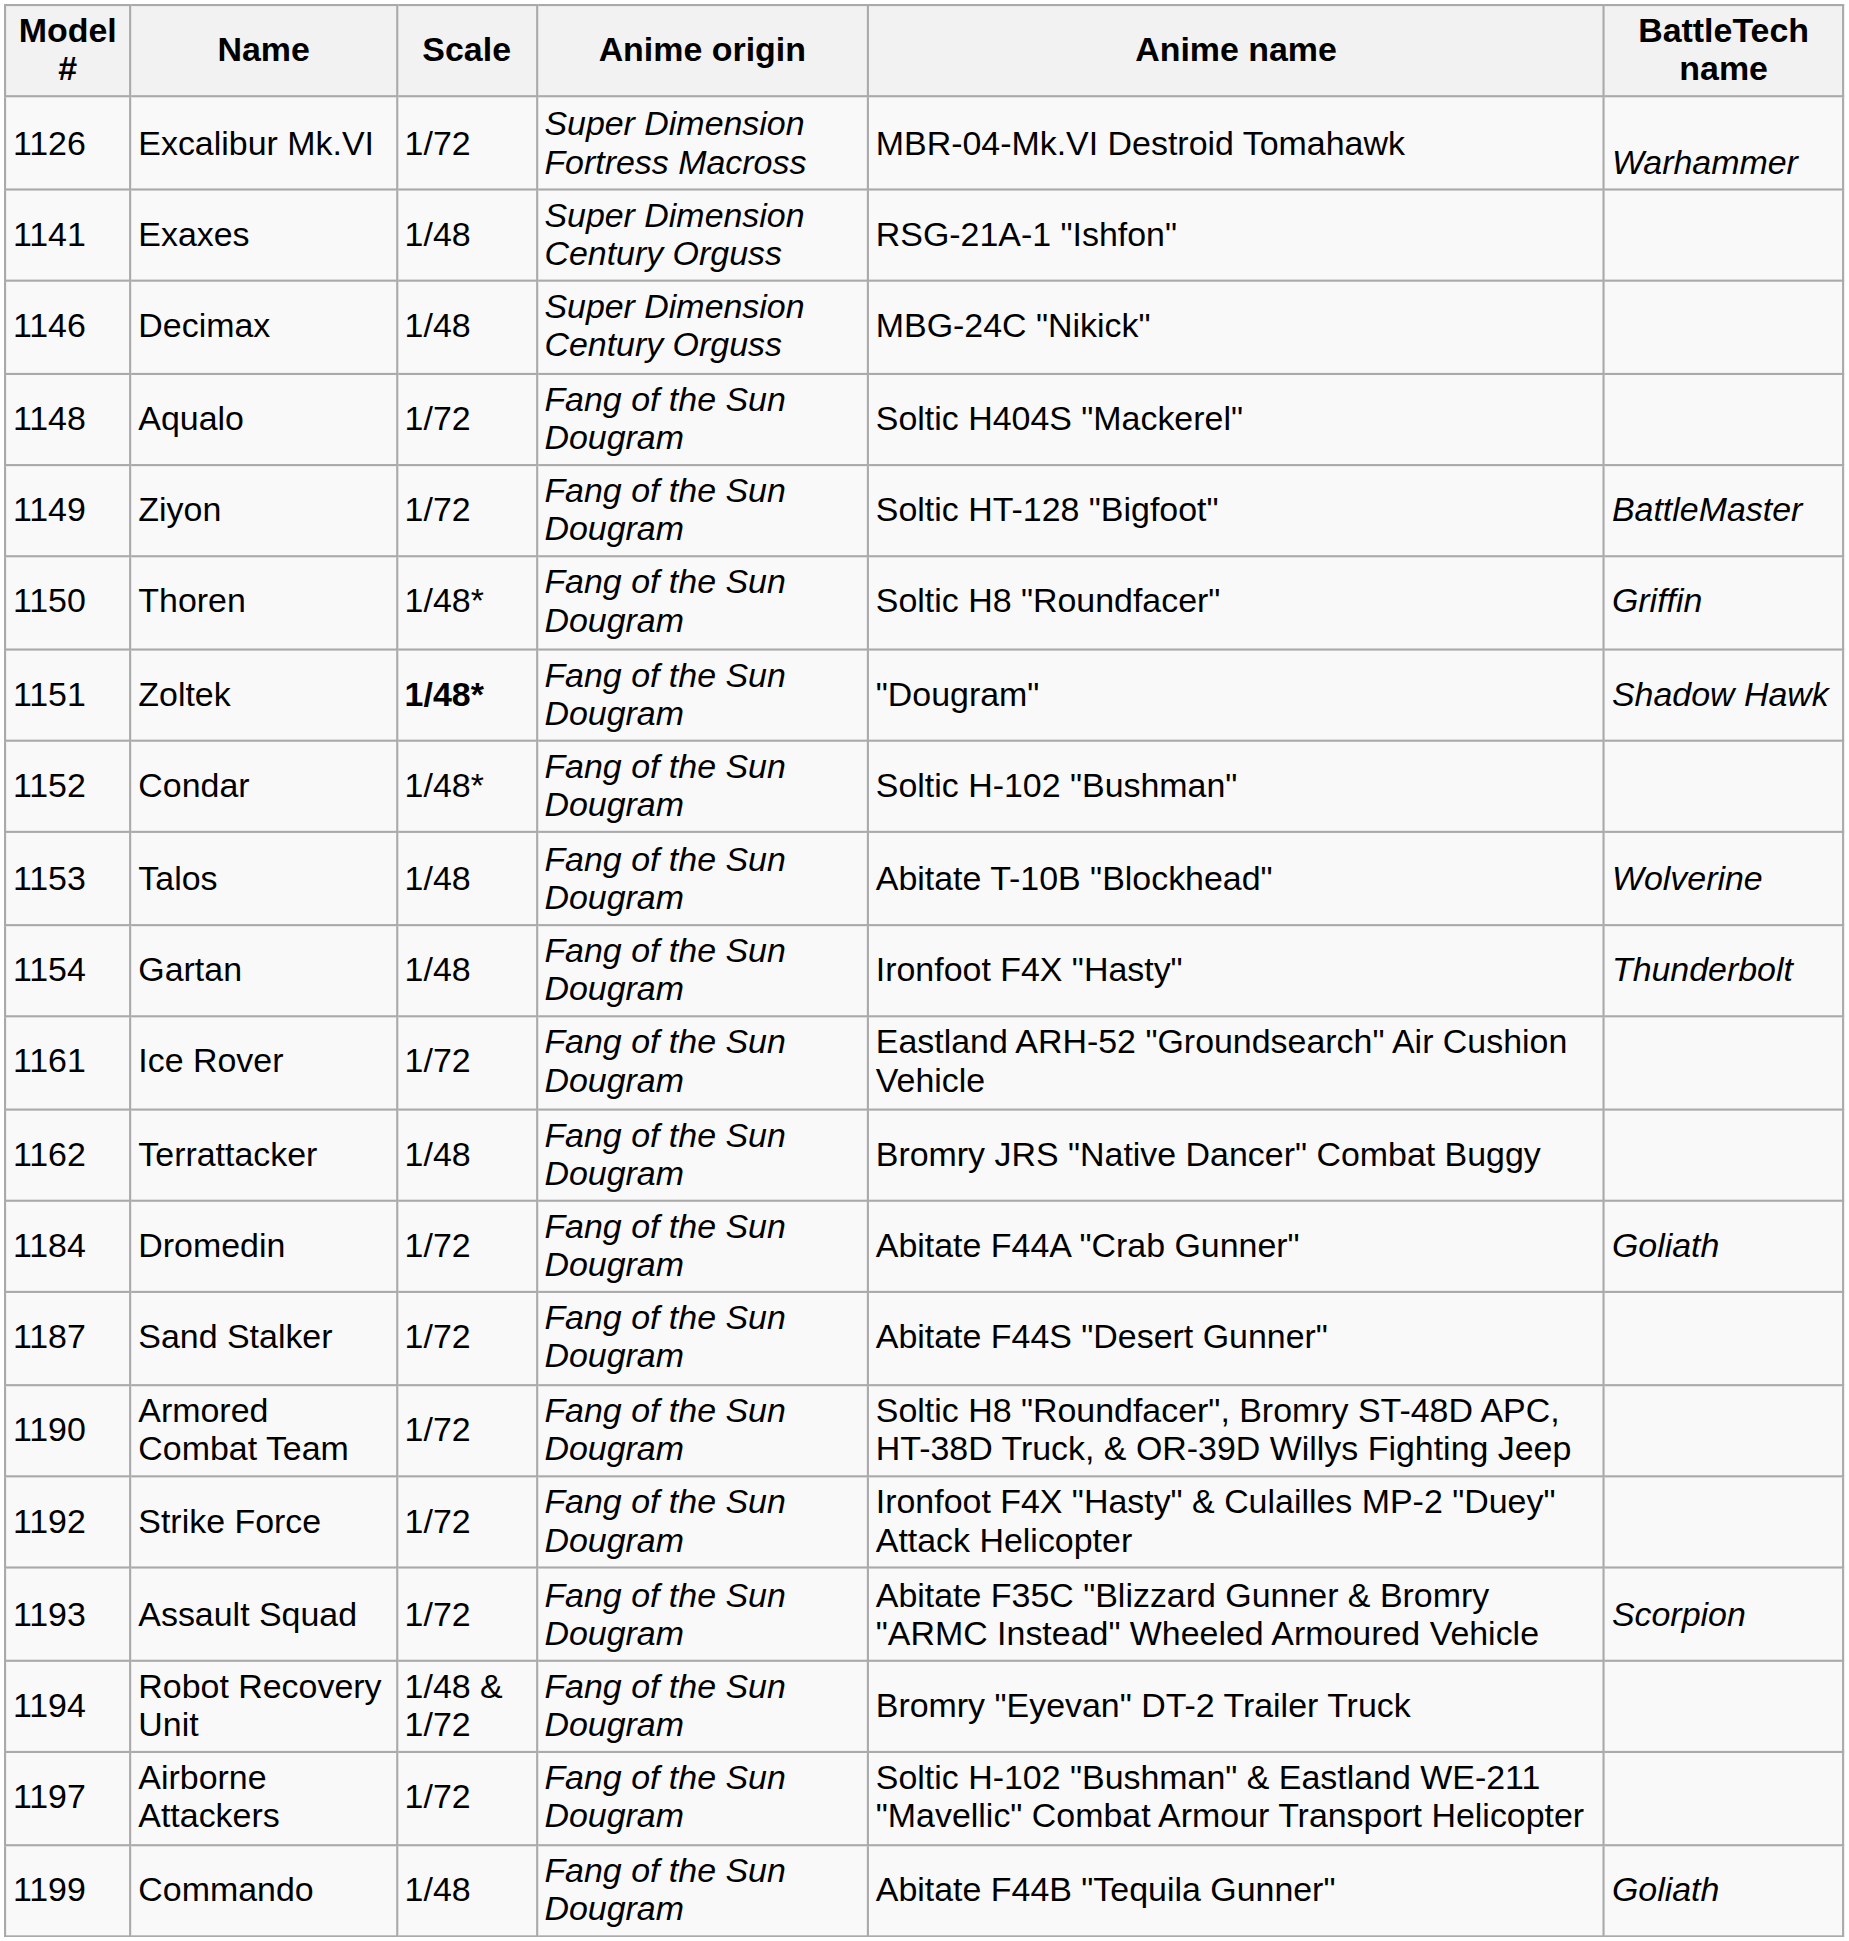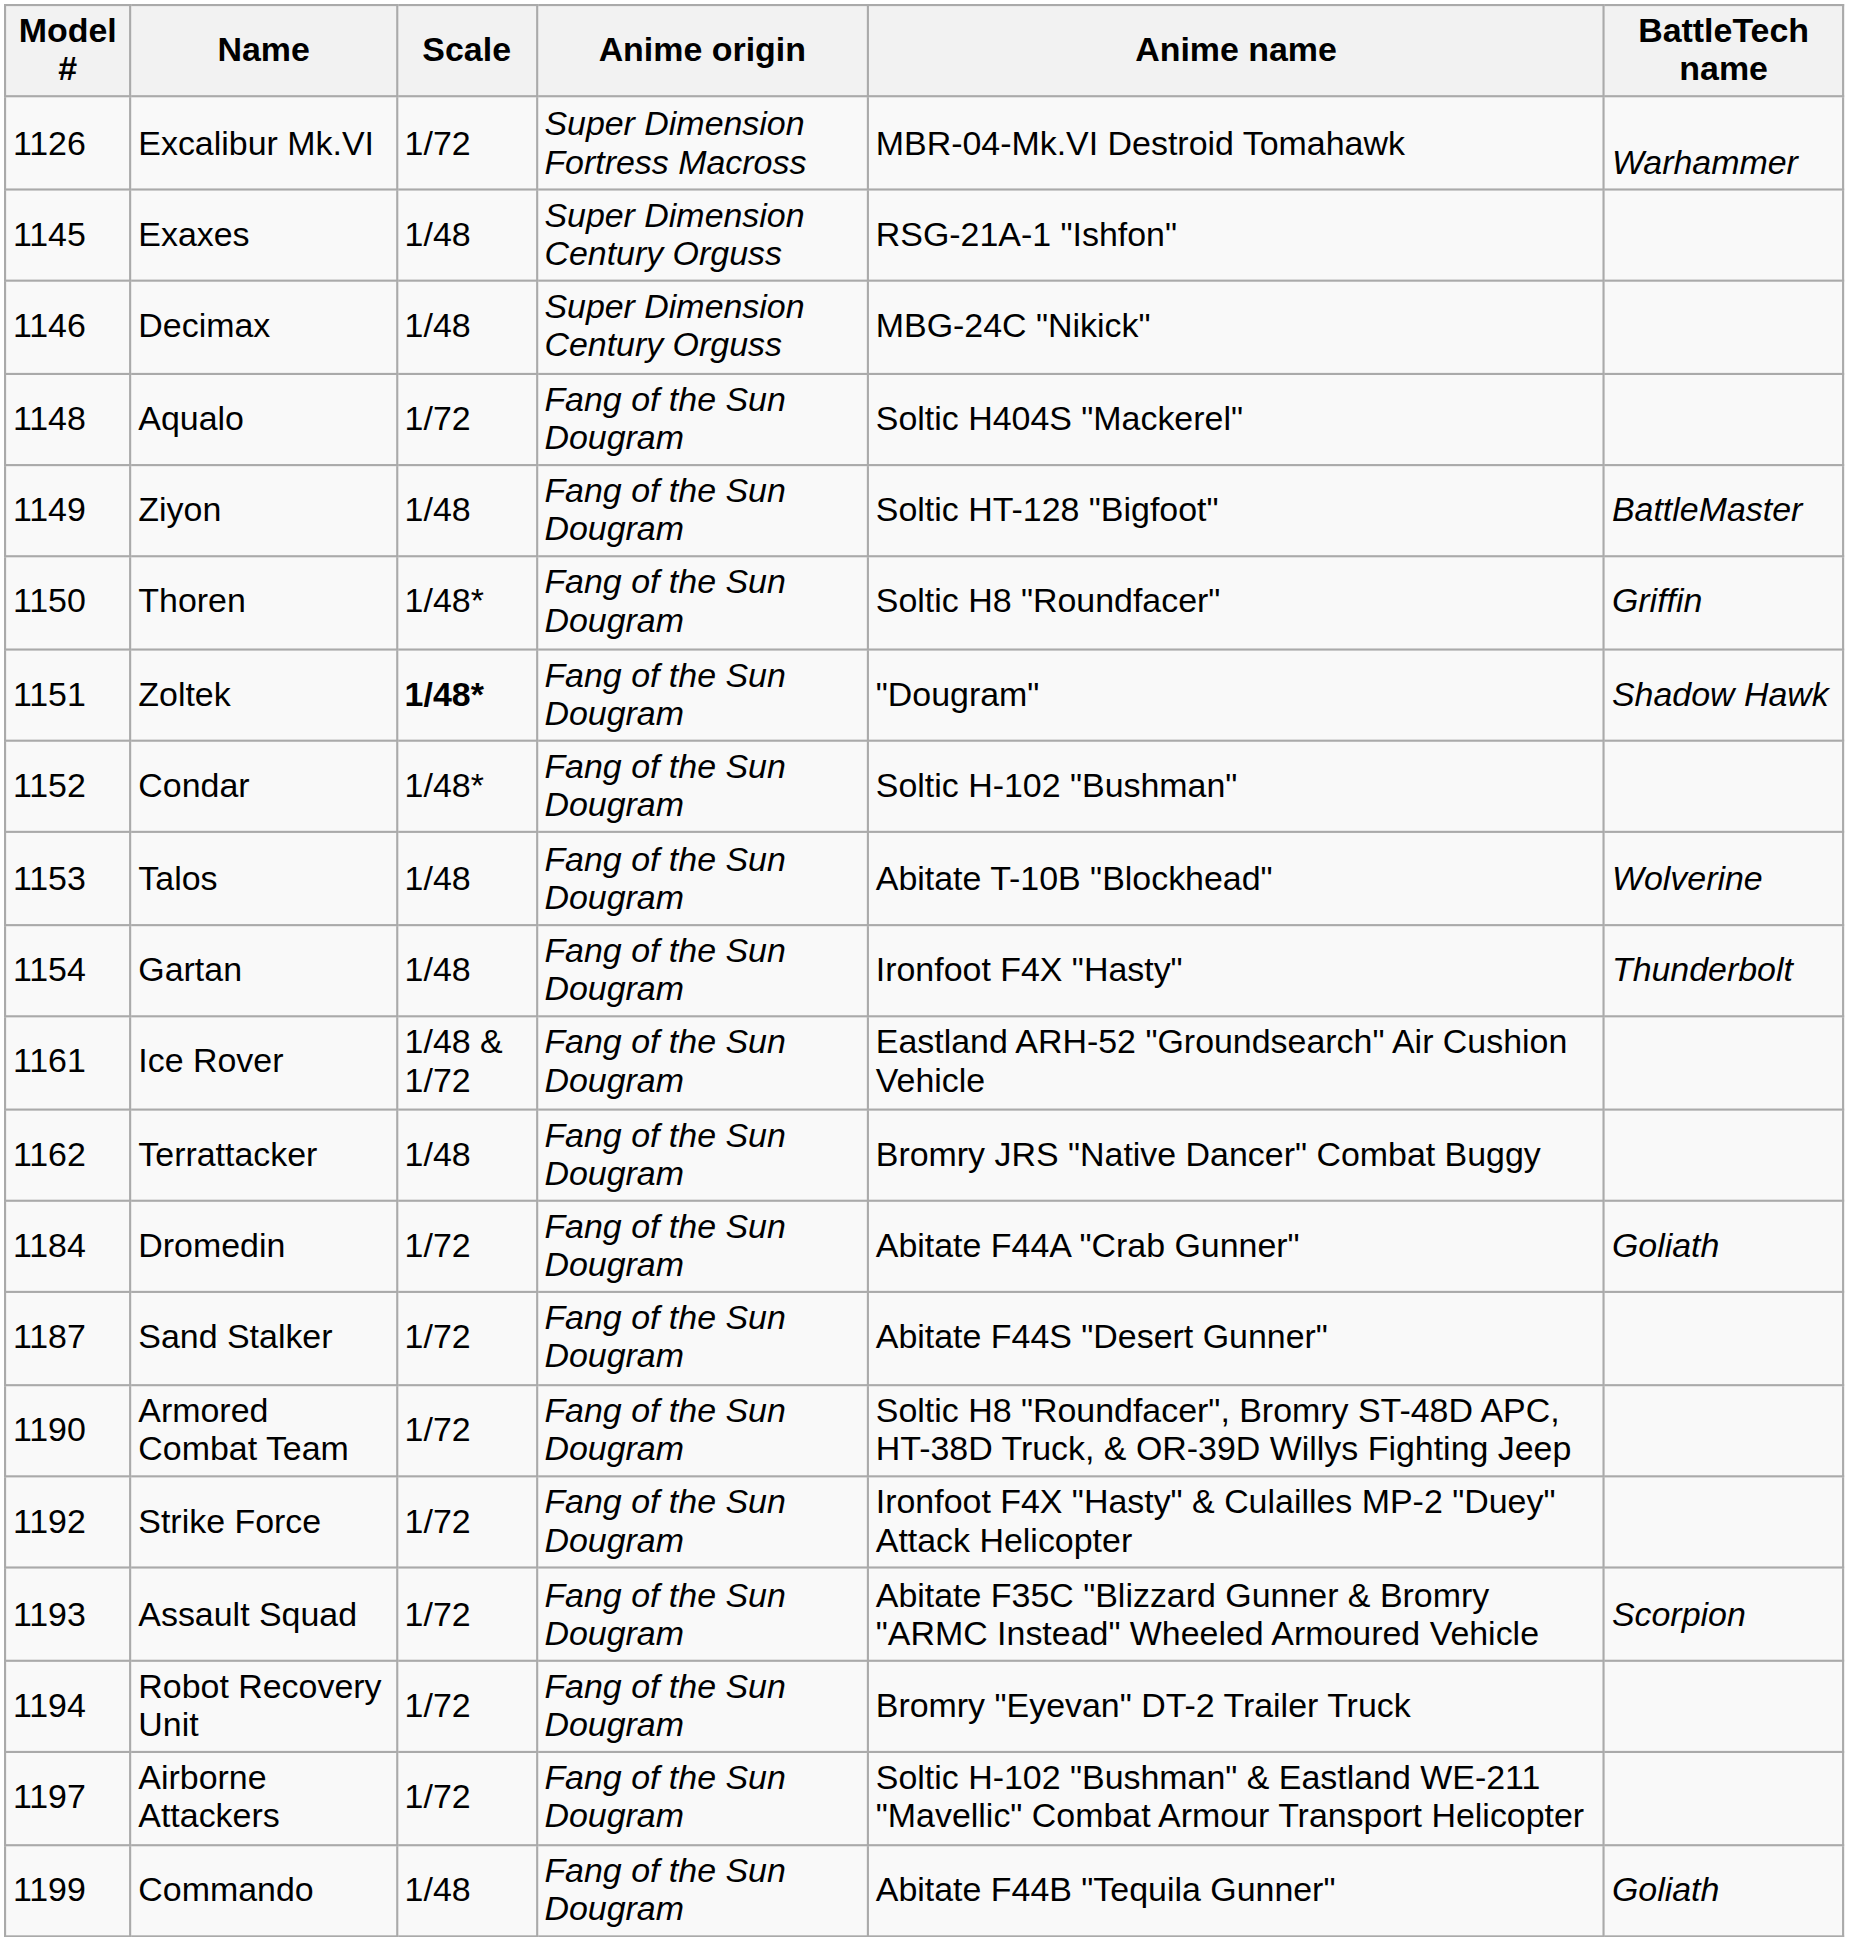Exaxes | Model #: 1141 -> 1145
Ziyon | Scale: 1/72 -> 1/48
Ice Rover | Scale: 1/72 -> 1/48 & 1/72
Robot Recovery Unit | Scale: 1/48 & 1/72 -> 1/72
